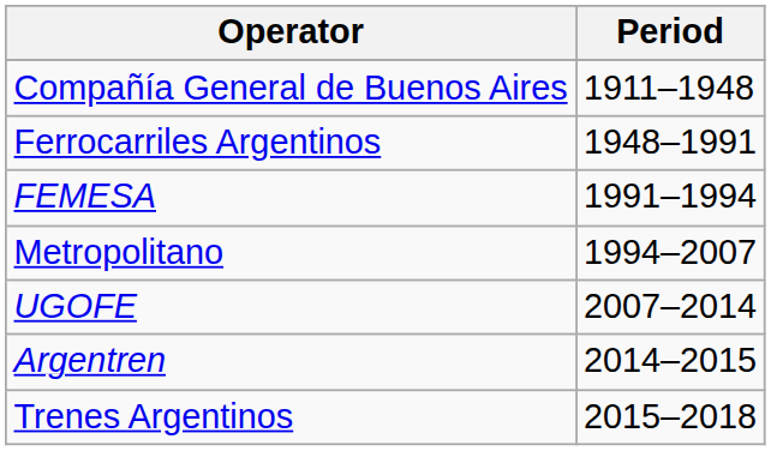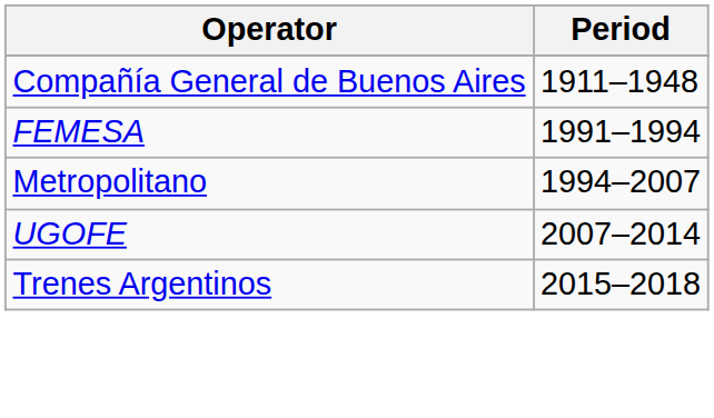- row: Ferrocarriles Argentinos | 1948–1991
- row: Argentren | 2014–2015
